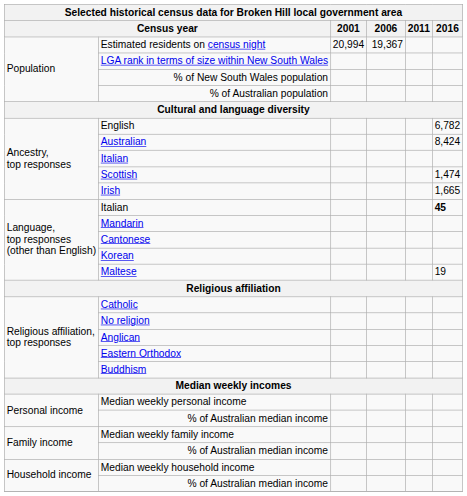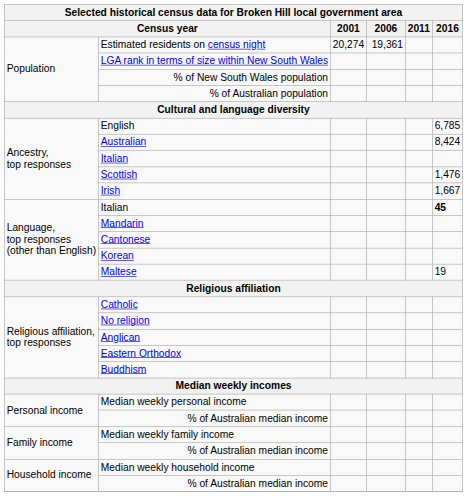Estimated residents on census night | 2001: 20,994 -> 20,274
Estimated residents on census night | 2006: 19,367 -> 19,361
English | 2016: 6,782 -> 6,785
Scottish | 2016: 1,474 -> 1,476
Irish | 2016: 1,665 -> 1,667
